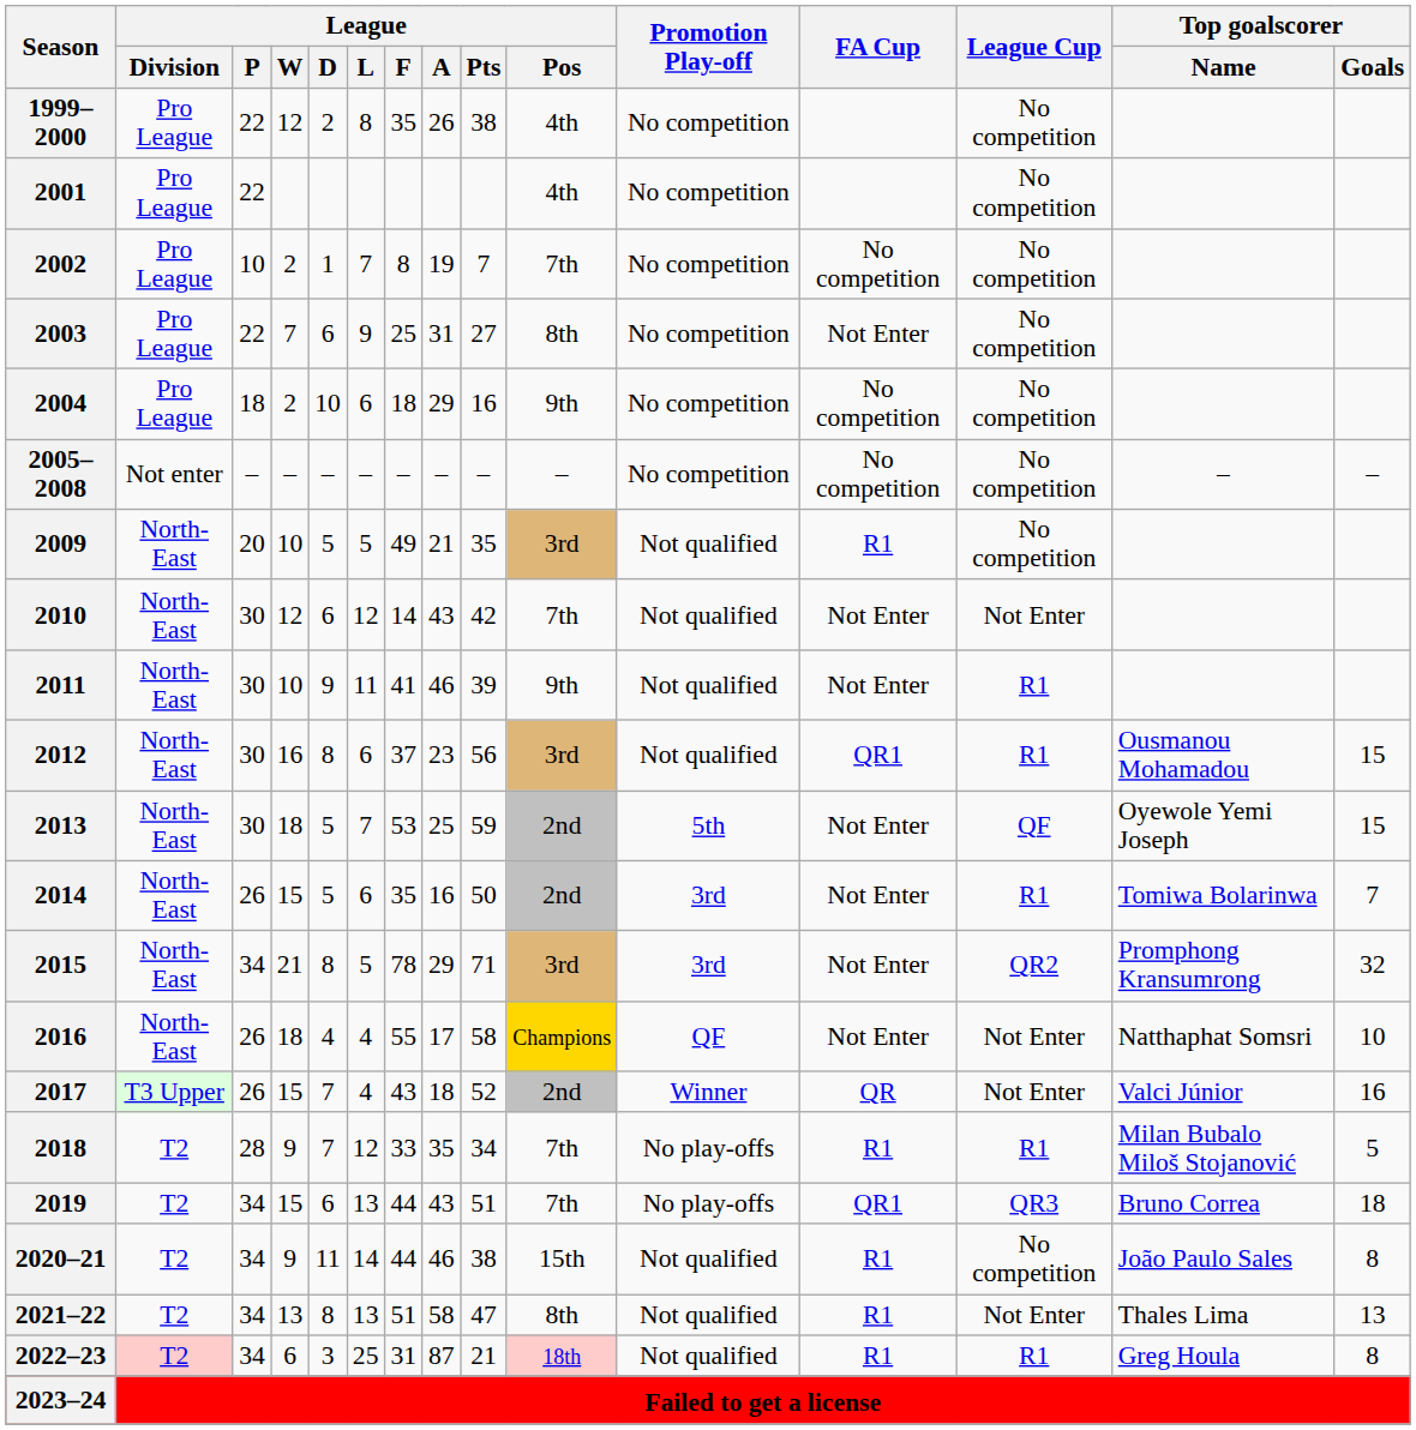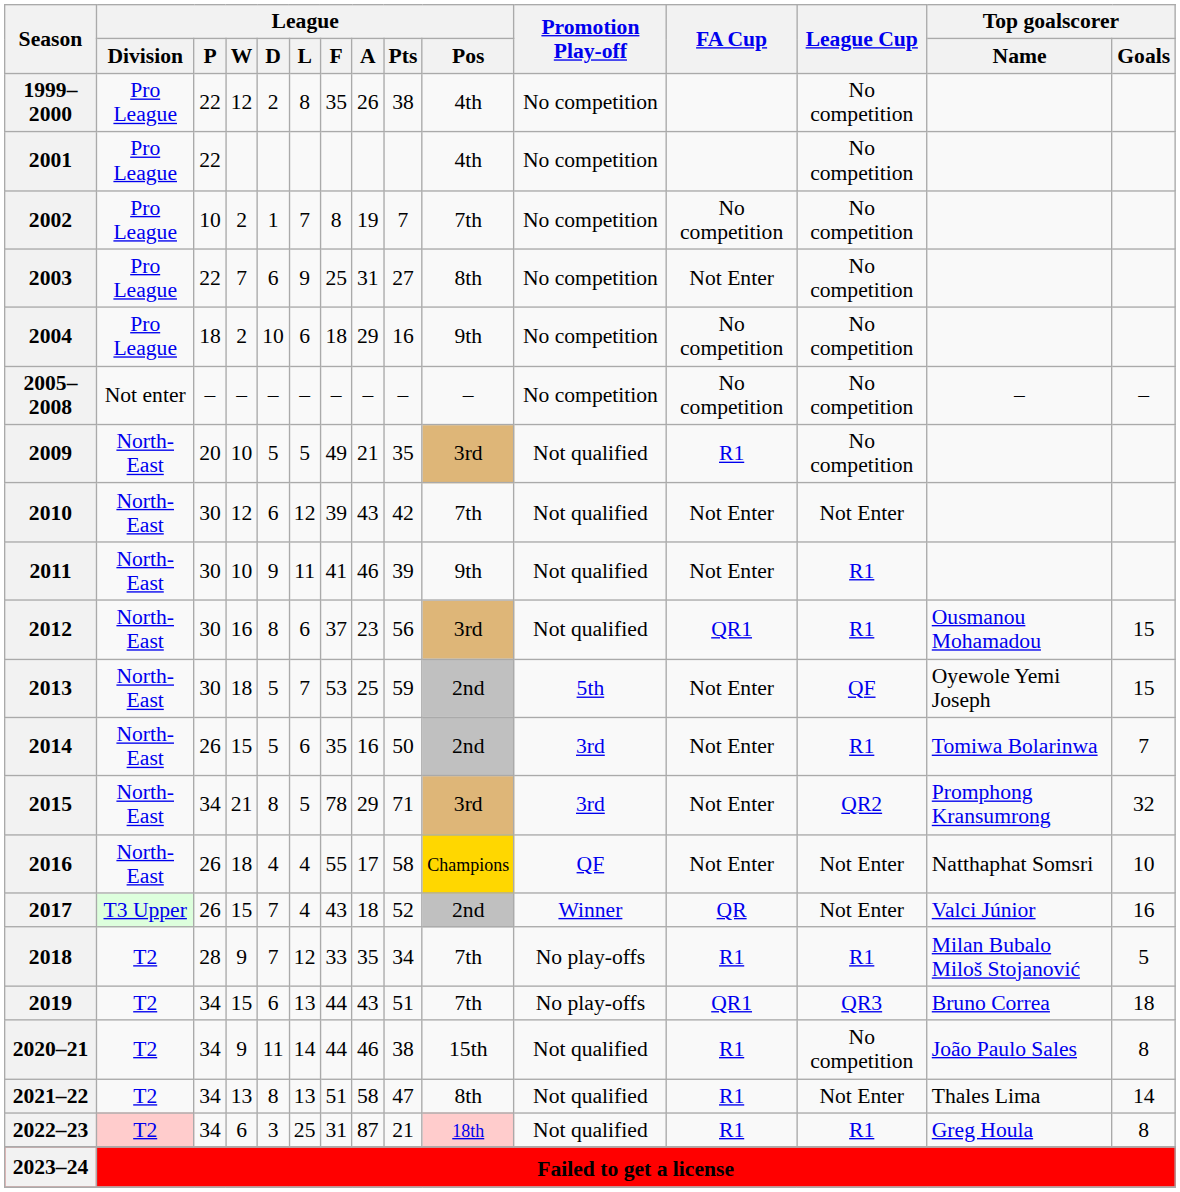2010 | League / F: 14 -> 39
2021–22 | Top goalscorer / Goals: 13 -> 14
